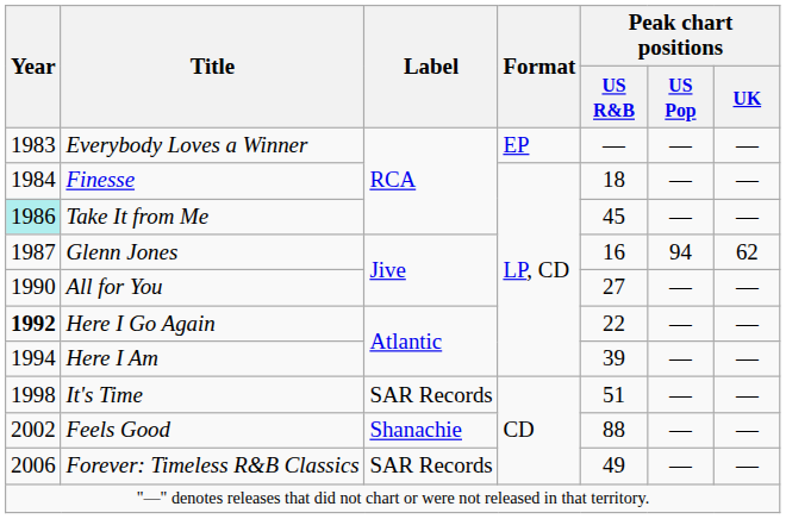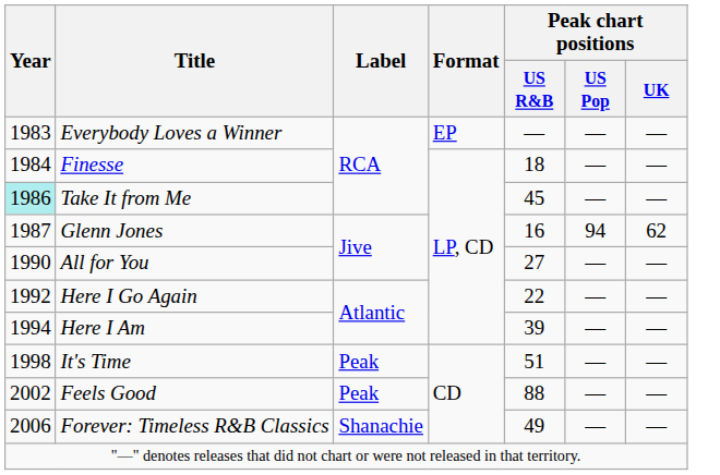Here I Go Again | Year: bold -> normal
It's Time | Label: SAR Records -> Peak
Feels Good | Label: Shanachie -> Peak
Forever: Timeless R&B Classics | Label: SAR Records -> Shanachie
